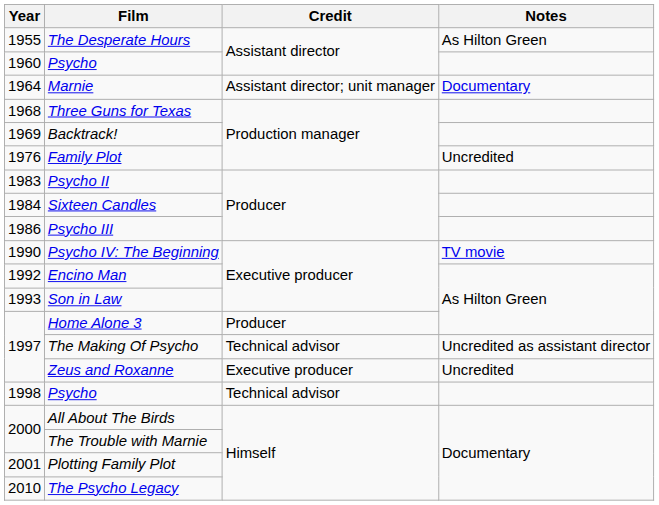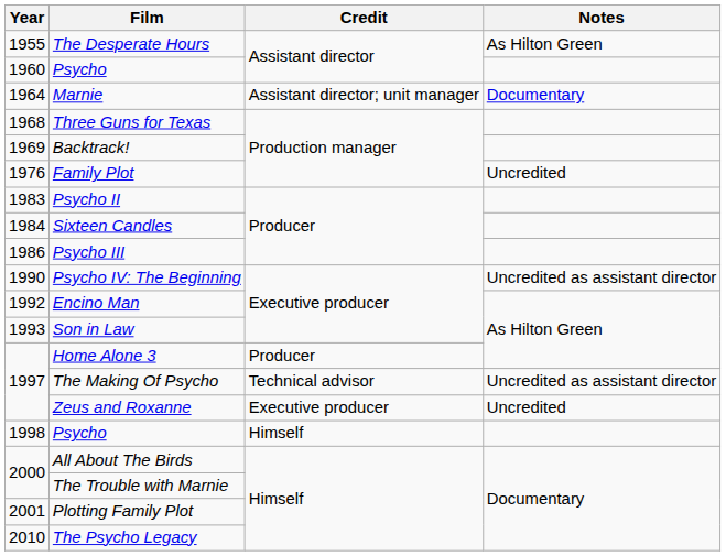Psycho IV: The Beginning | Notes: TV movie -> Uncredited as assistant director
1998 / Psycho | Credit: Technical advisor -> Himself
